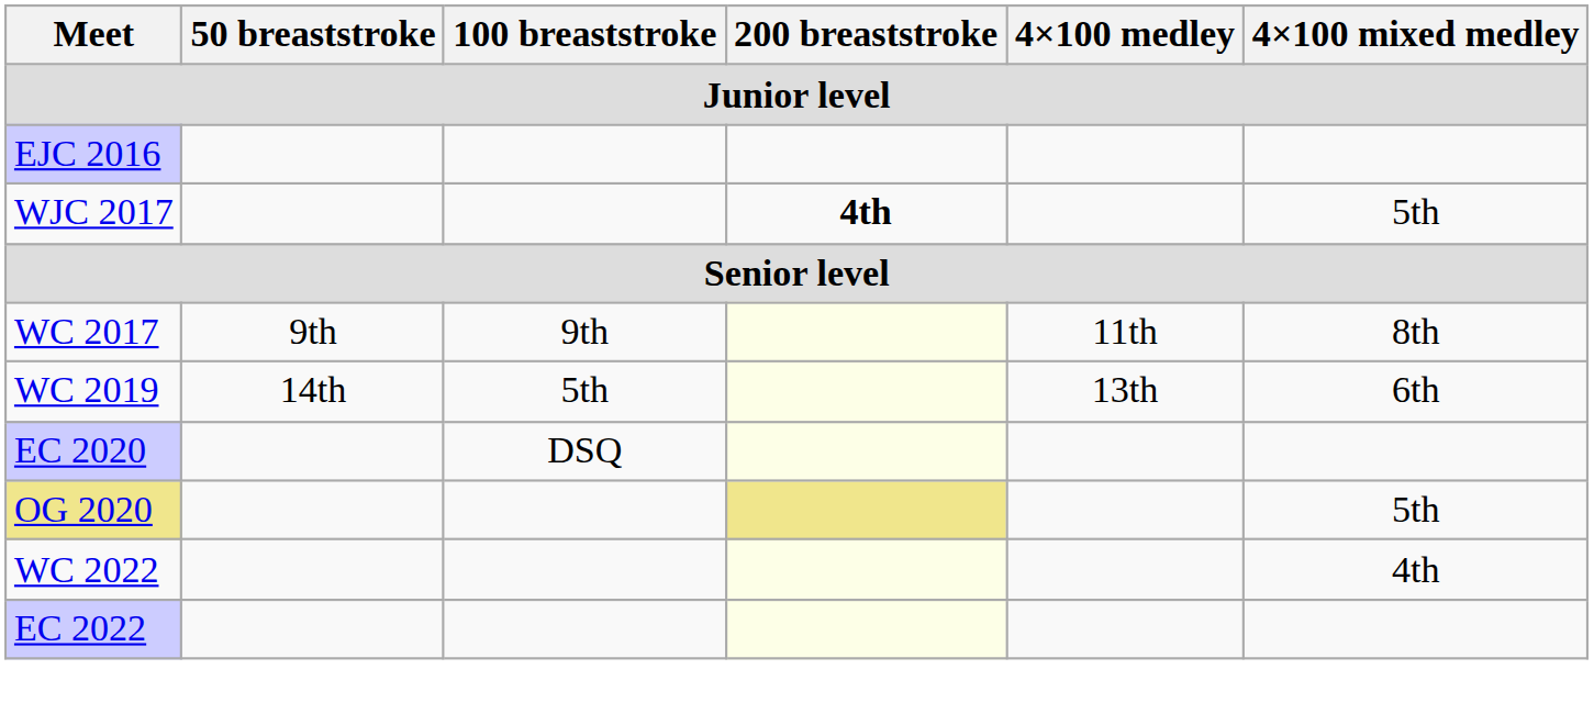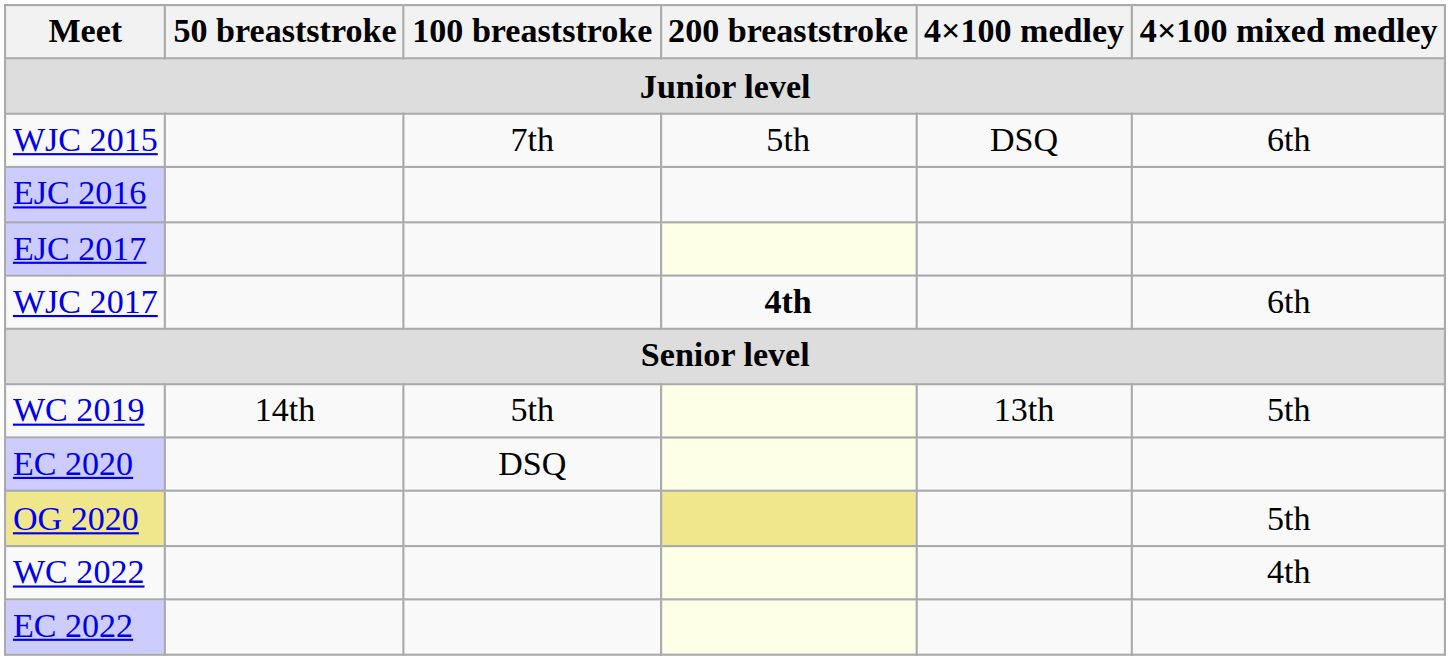+ row: WJC 2015 | 7th | 5th | DSQ | 6th
+ row: EJC 2017
WJC 2017 | 4×100 mixed medley: 5th -> 6th
- row: WC 2017 | 9th | 9th | 11th | 8th
WC 2019 | 4×100 mixed medley: 6th -> 5th
